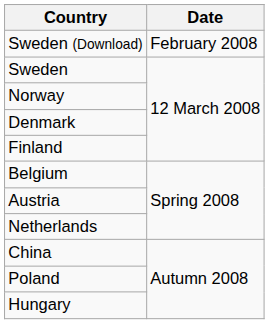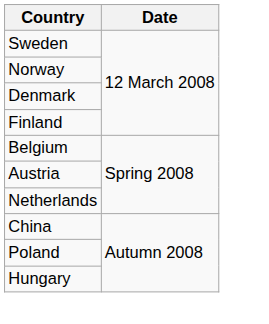- row: Sweden (Download) | February 2008
